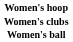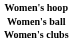rows swapped: Women's ball <-> Women's clubs
